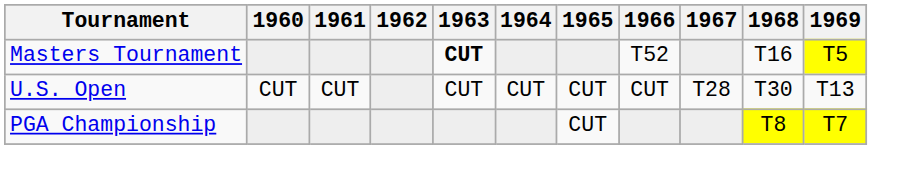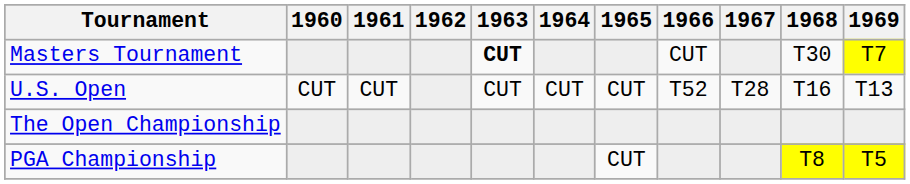Masters Tournament | 1966: T52 -> CUT
Masters Tournament | 1968: T16 -> T30
Masters Tournament | 1969: T5 -> T7
U.S. Open | 1966: CUT -> T52
U.S. Open | 1968: T30 -> T16
+ row: The Open Championship
PGA Championship | 1969: T7 -> T5
